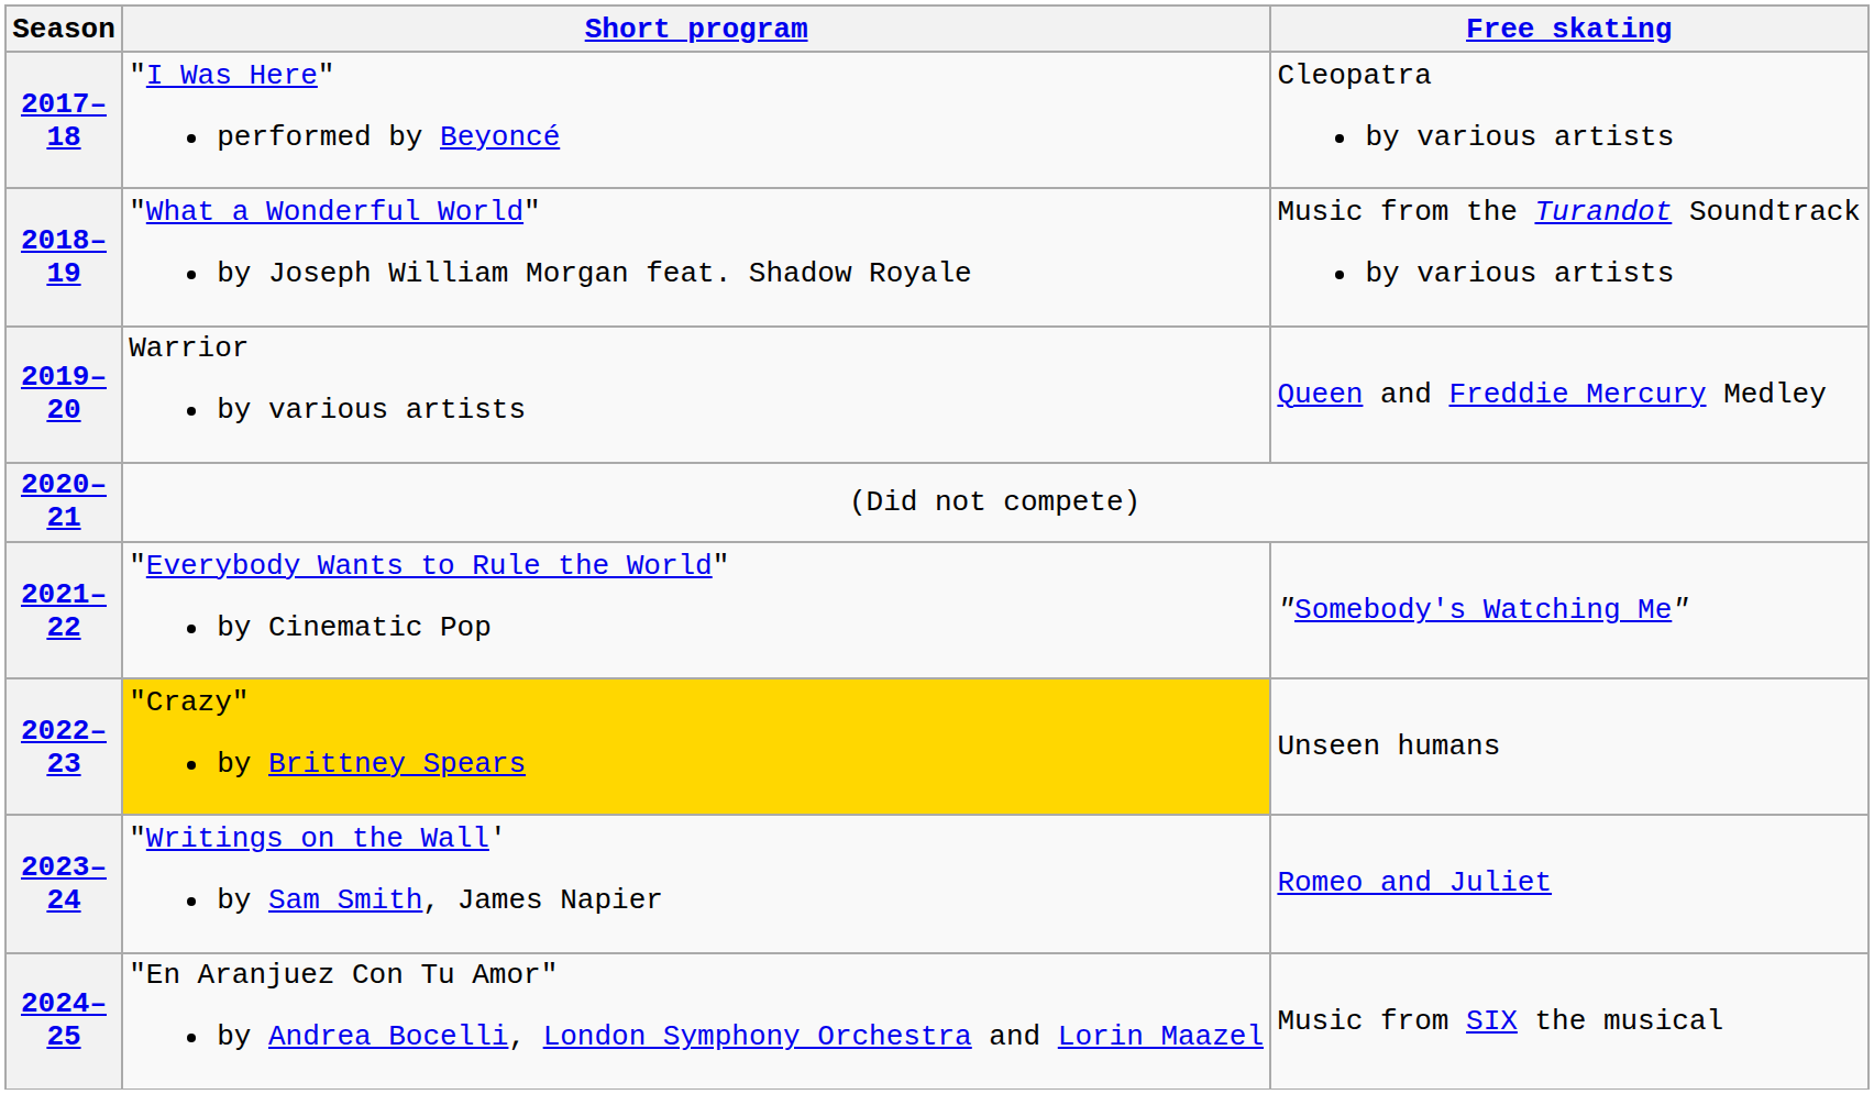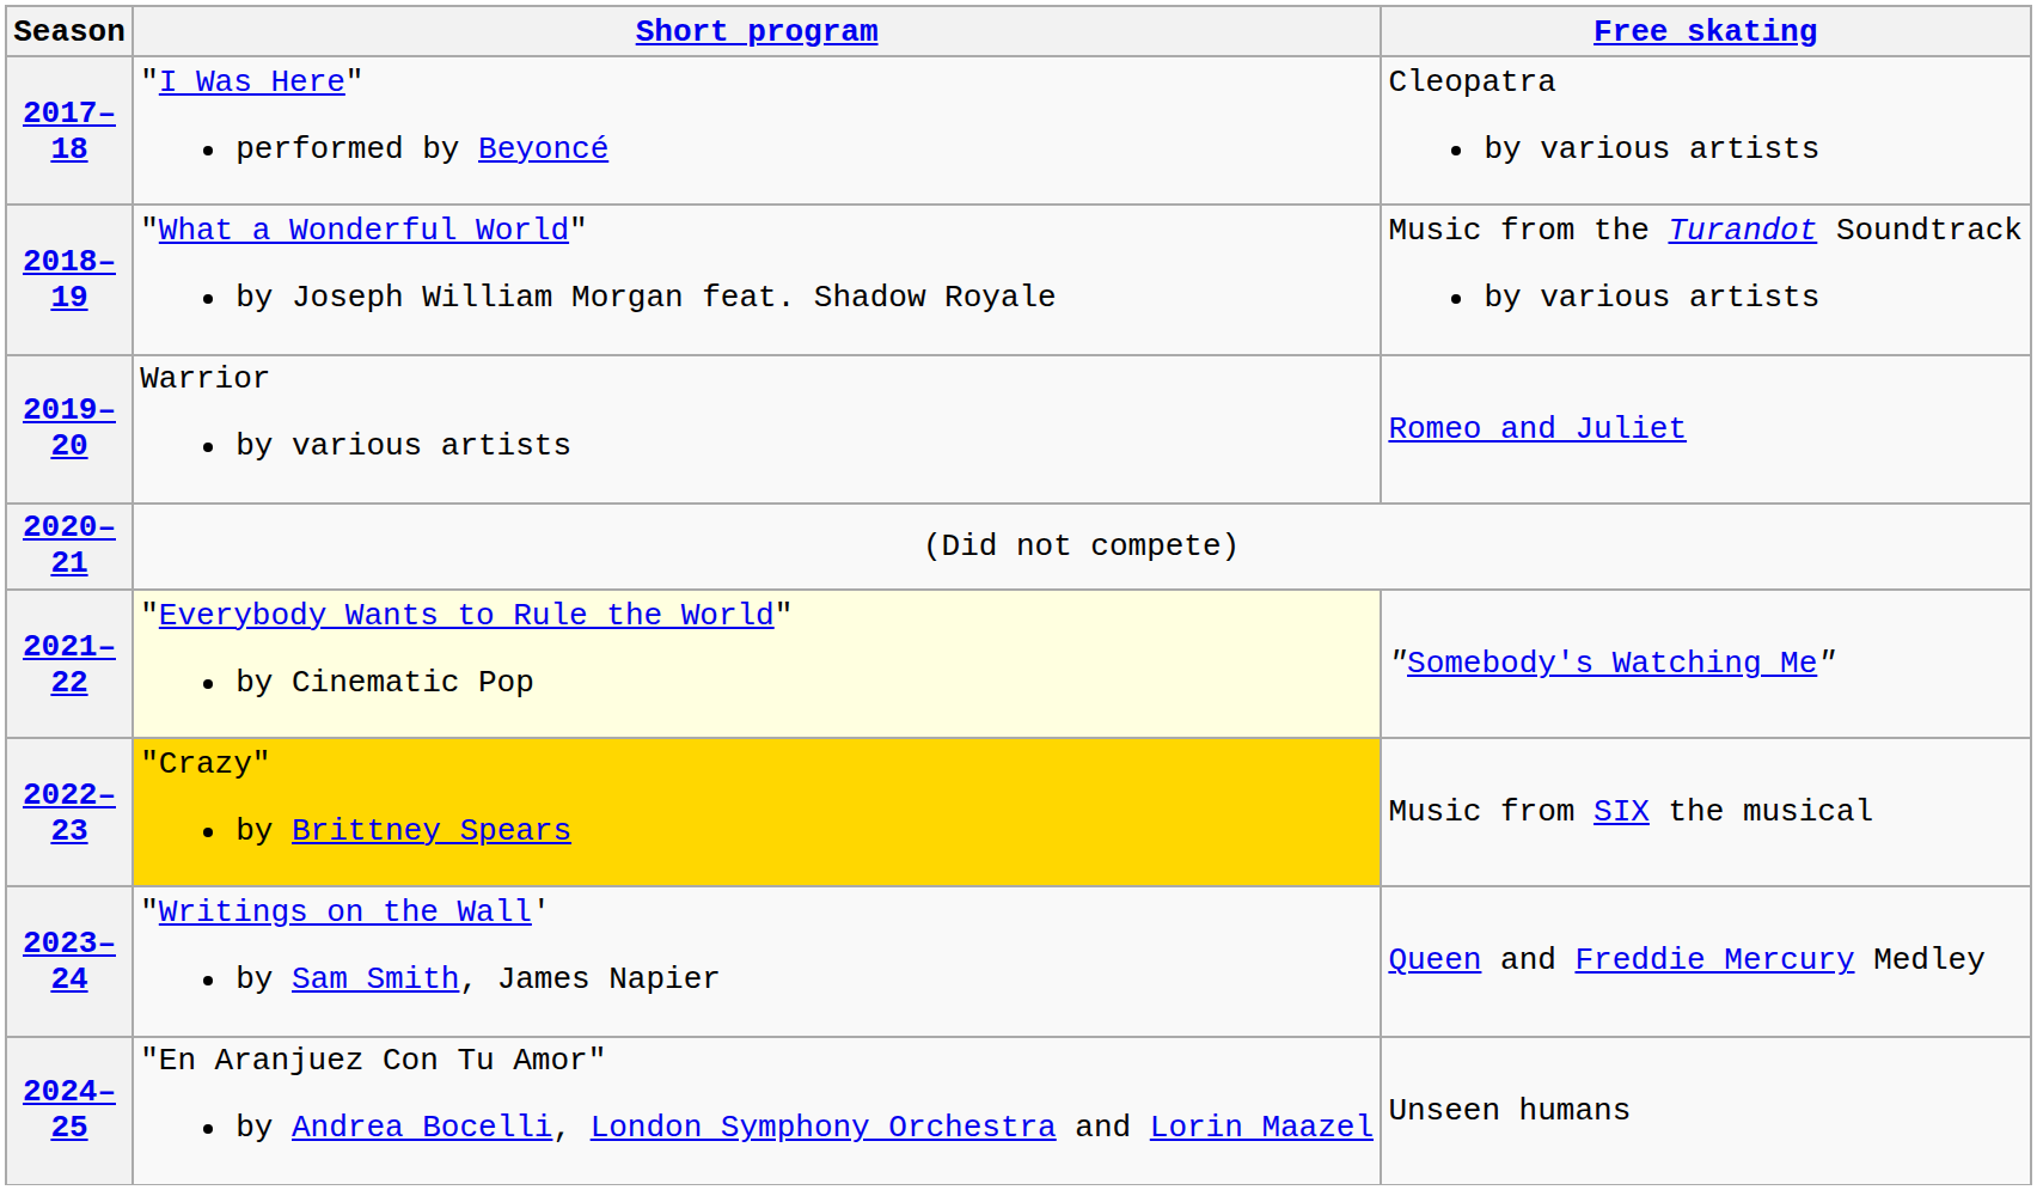2019–20 | Free skating: Queen and Freddie Mercury Medley -> Romeo and Juliet
2021–22 | Short program: no background -> lightyellow background
2022–23 | Free skating: Unseen humans -> Music from SIX the musical
2023–24 | Free skating: Romeo and Juliet -> Queen and Freddie Mercury Medley
2024–25 | Free skating: Music from SIX the musical -> Unseen humans
